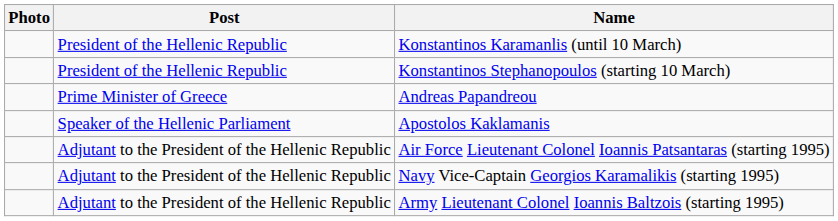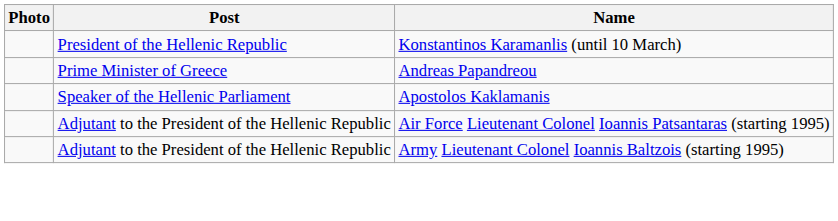- row: President of the Hellenic Republic | Konstantinos Stephanopoulos (starting 10 March)
- row: Adjutant to the President of the Hellenic Republic | Navy Vice-Captain Georgios Karamalikis (starting 1995)
